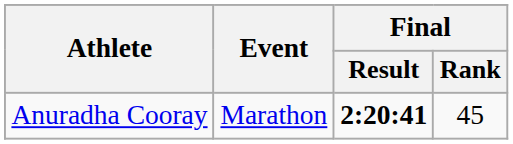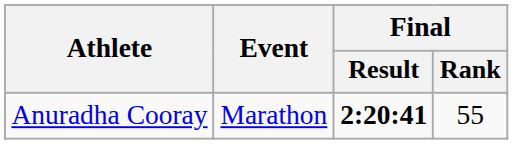Anuradha Cooray | Final / Rank: 45 -> 55
